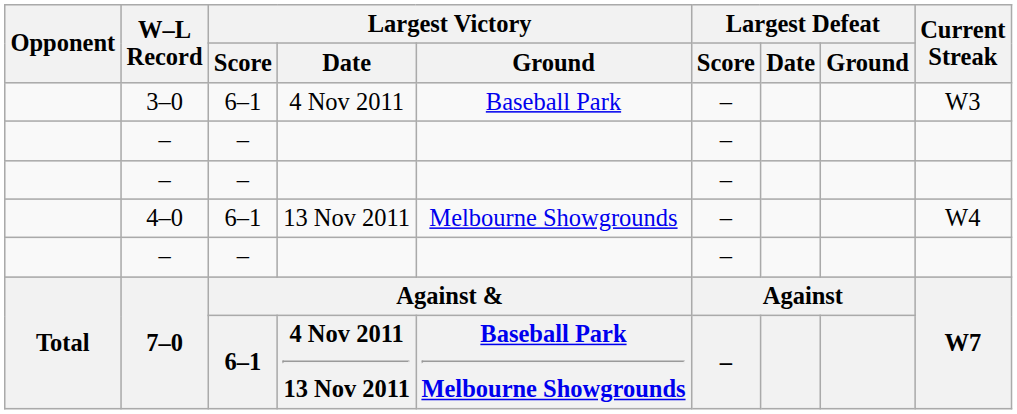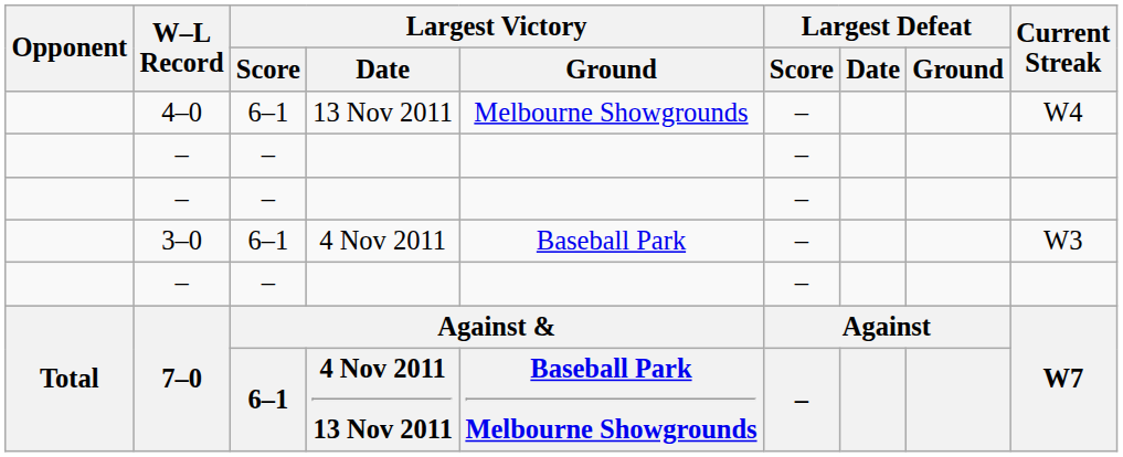rows swapped: 3–0 <-> 4–0
